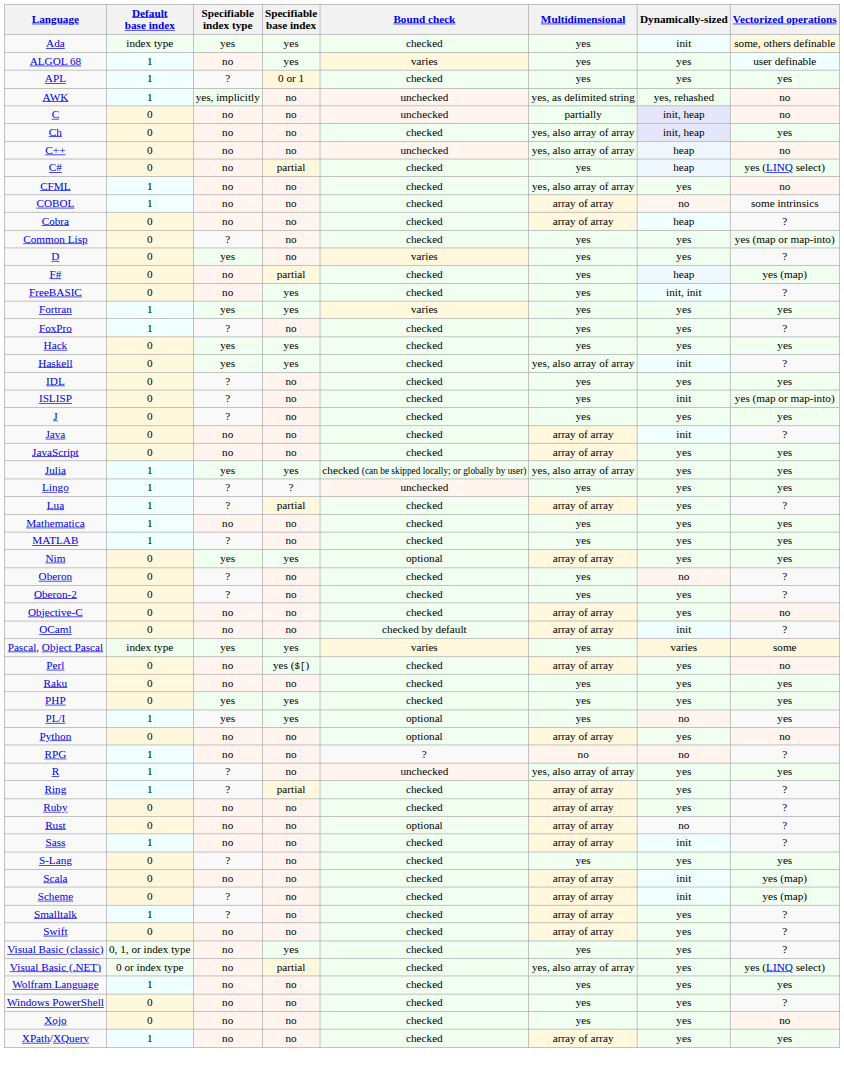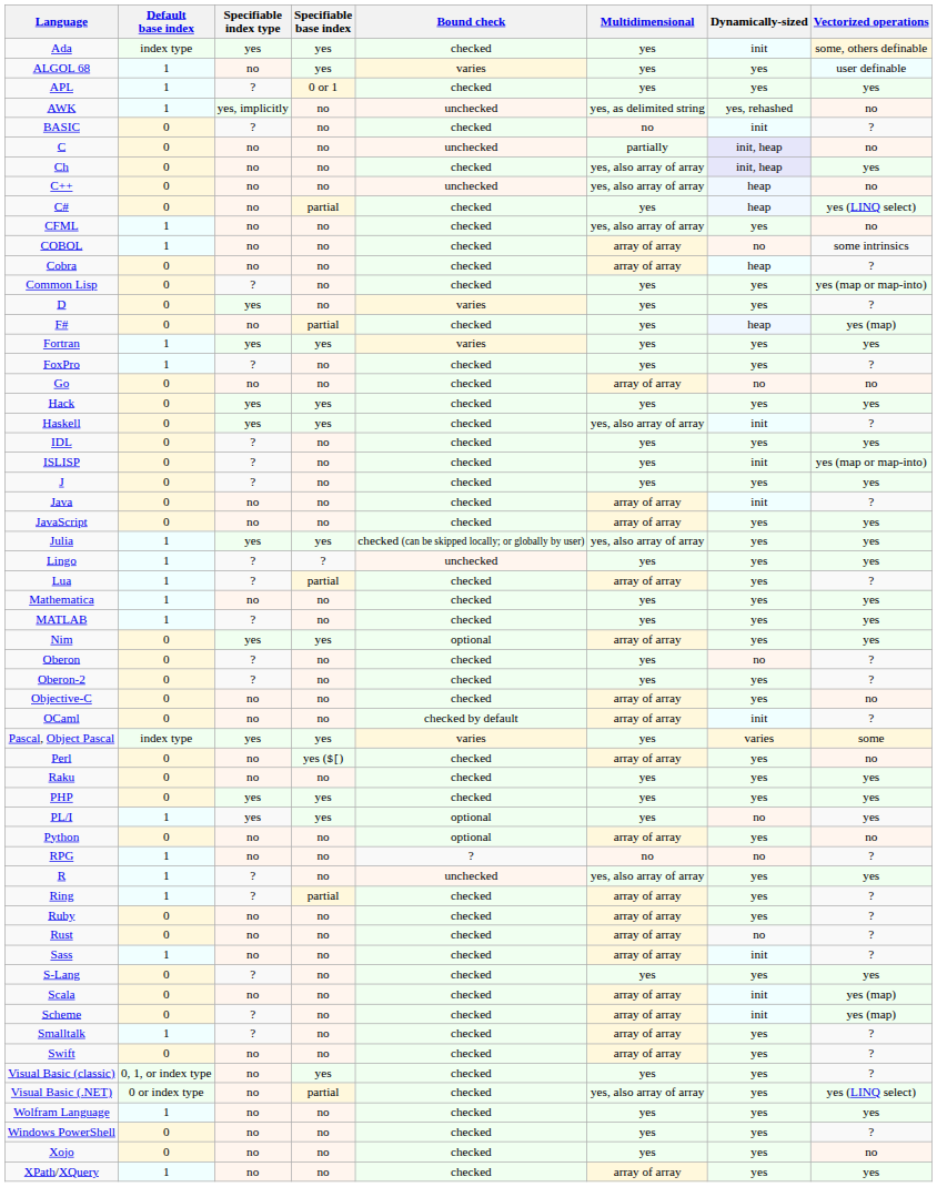+ row: BASIC | 0 | ? | no | checked | no | init | ?
- row: FreeBASIC | 0 | no | yes | checked | yes | init, init | ?
+ row: Go | 0 | no | no | checked | array of array | no | no
Rust | Bound check: optional -> checked
